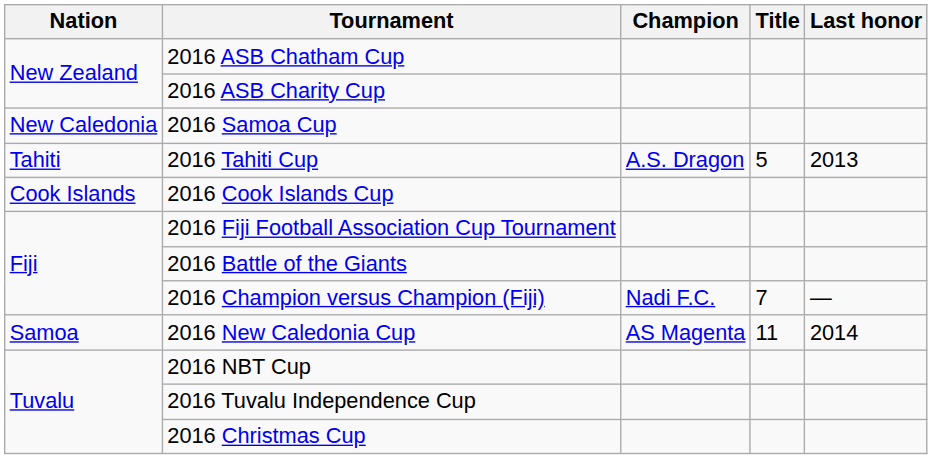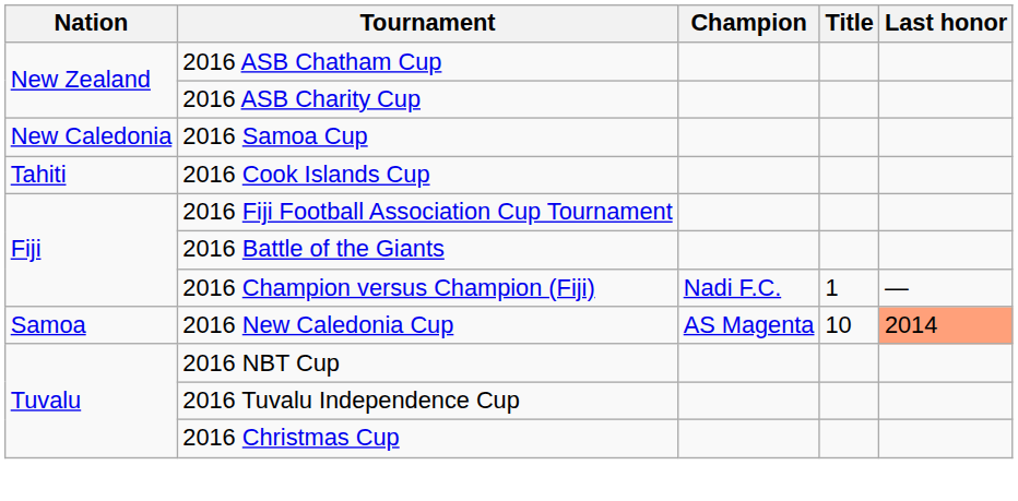- row: Tahiti | 2016 Tahiti Cup | A.S. Dragon | 5 | 2013
2016 Cook Islands Cup | Nation: Cook Islands -> Tahiti
2016 Champion versus Champion (Fiji) | Title: 7 -> 1
2016 New Caledonia Cup | Title: 11 -> 10
2016 New Caledonia Cup | Last honor: no background -> lightsalmon background
